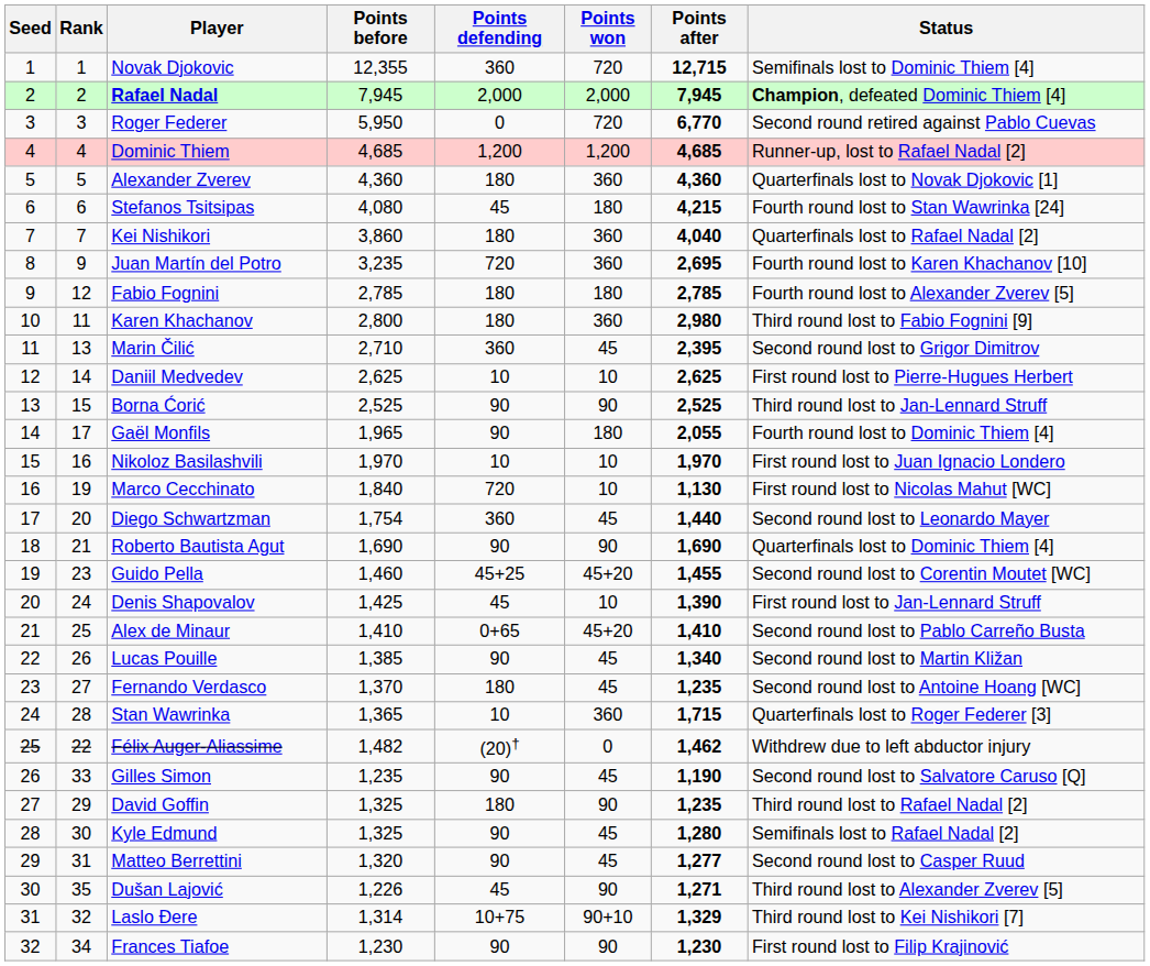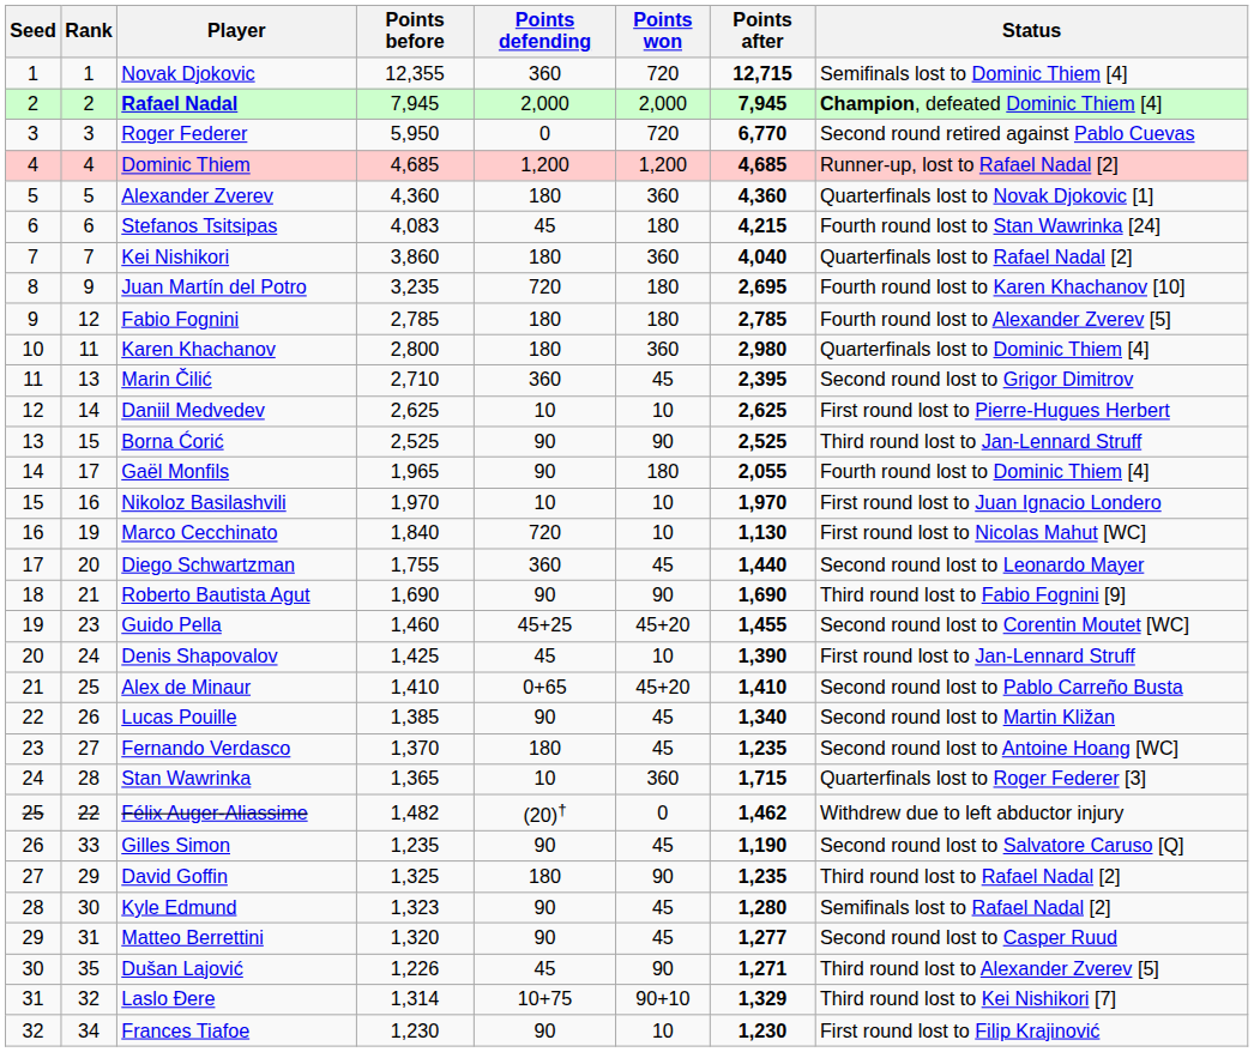Stefanos Tsitsipas | Points before: 4,080 -> 4,083
Juan Martín del Potro | Points won: 360 -> 180
Karen Khachanov | Status: Third round lost to Fabio Fognini [9] -> Quarterfinals lost to Dominic Thiem [4]
Diego Schwartzman | Points before: 1,754 -> 1,755
Roberto Bautista Agut | Status: Quarterfinals lost to Dominic Thiem [4] -> Third round lost to Fabio Fognini [9]
Kyle Edmund | Points before: 1,325 -> 1,323
Frances Tiafoe | Points won: 90 -> 10
